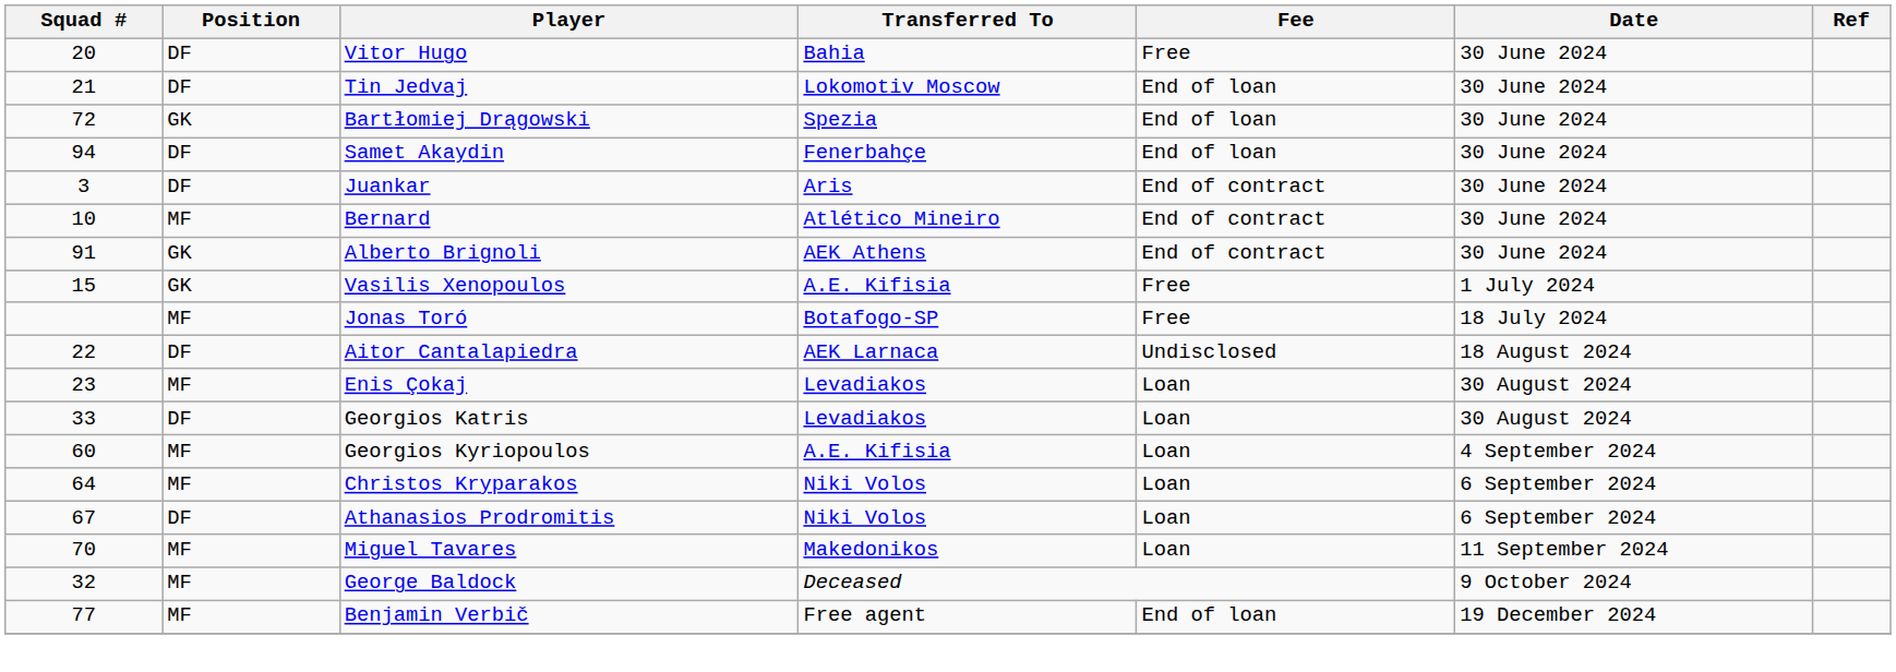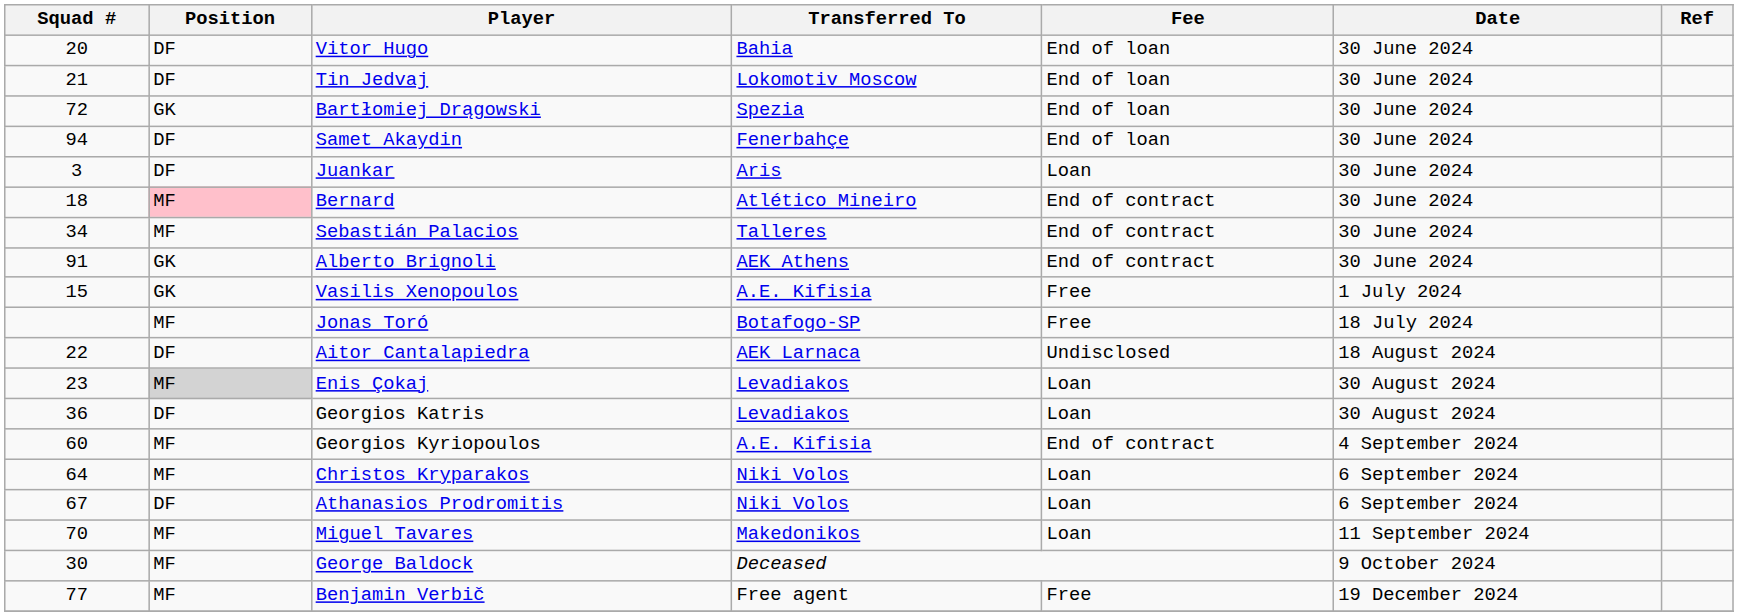Vitor Hugo | Fee: Free -> End of loan
Juankar | Fee: End of contract -> Loan
Bernard | Squad #: 10 -> 18
Bernard | Position: no background -> pink background
+ row: 34 | MF | Sebastián Palacios | Talleres | End of contract | 30 June 2024
Enis Çokaj | Position: no background -> lightgrey background
Georgios Katris | Squad #: 33 -> 36
Georgios Kyriopoulos | Fee: Loan -> End of contract
George Baldock | Squad #: 32 -> 30
Benjamin Verbič | Fee: End of loan -> Free
